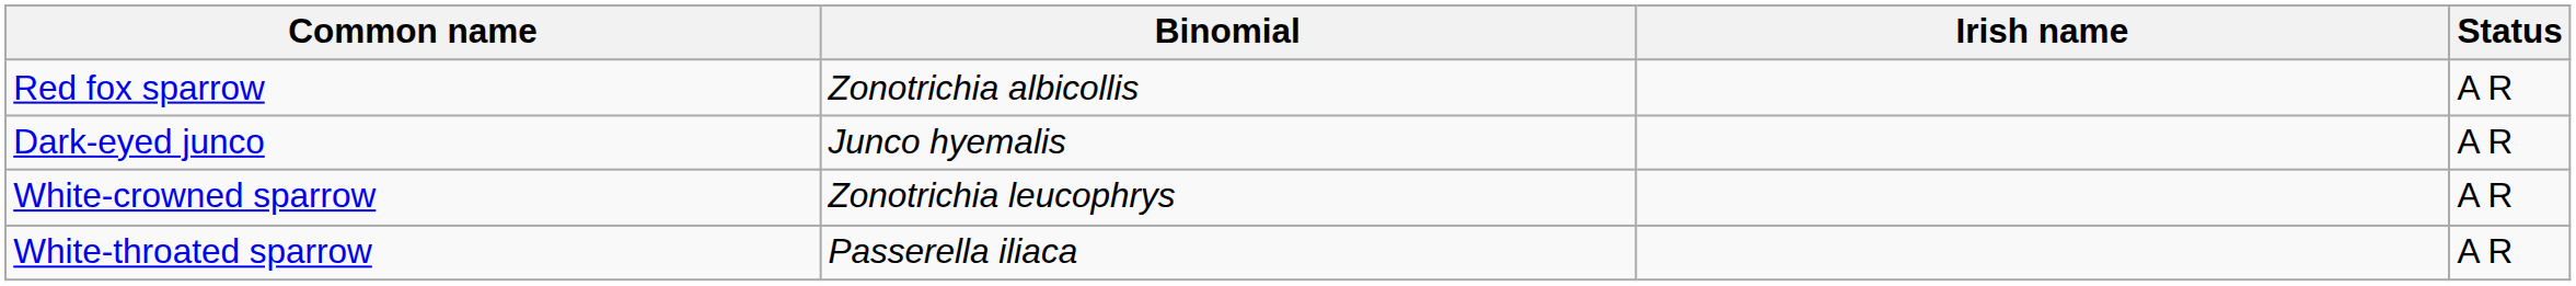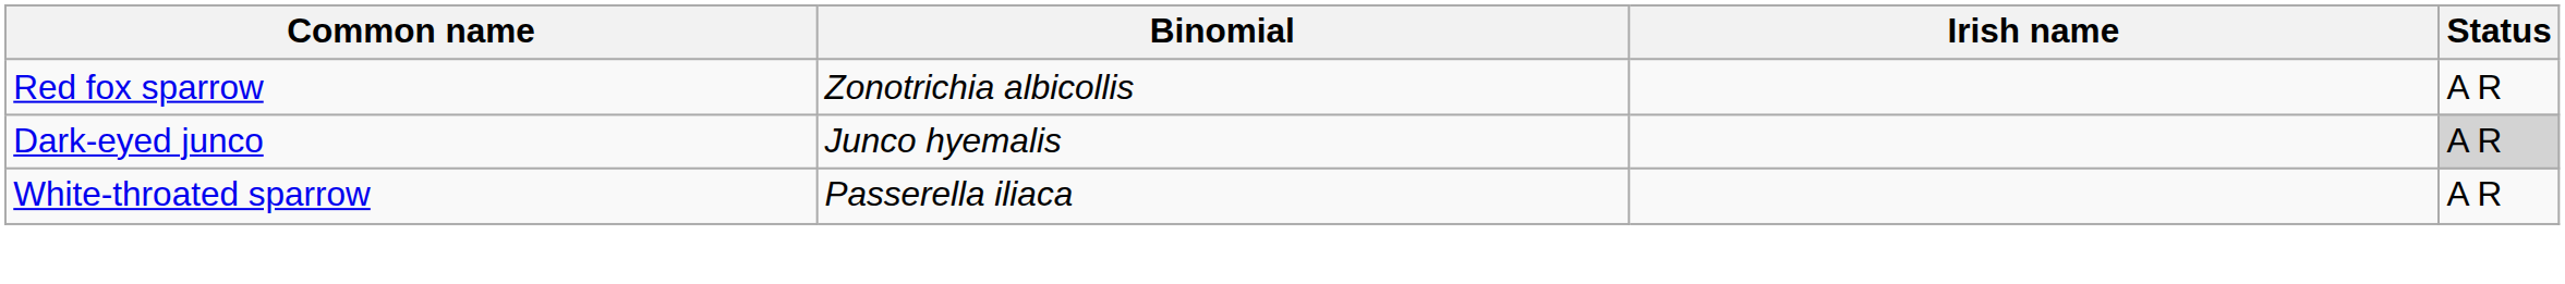Dark-eyed junco | Status: no background -> lightgrey background
- row: White-crowned sparrow | Zonotrichia leucophrys | A R
